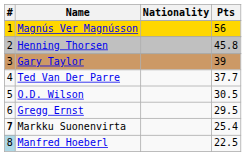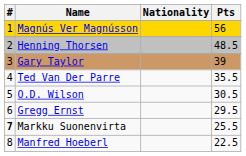Henning Thorsen | Pts: 45.8 -> 48.5
Ted Van Der Parre | Pts: 37.7 -> 35.5
Markku Suonenvirta | Pts: 25.4 -> 25.5
Manfred Hoeberl | #: lightblue background -> no background
